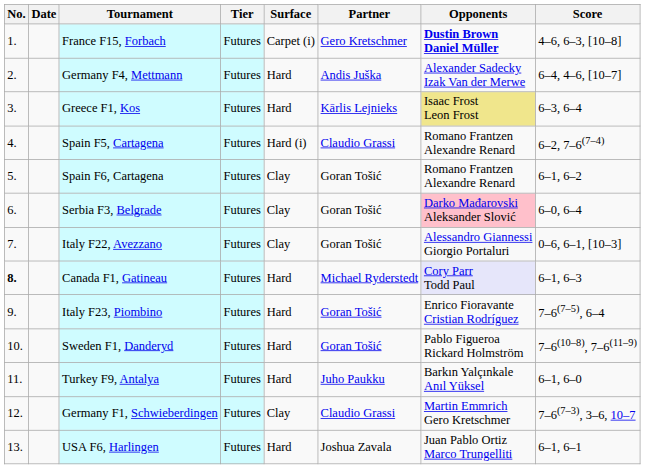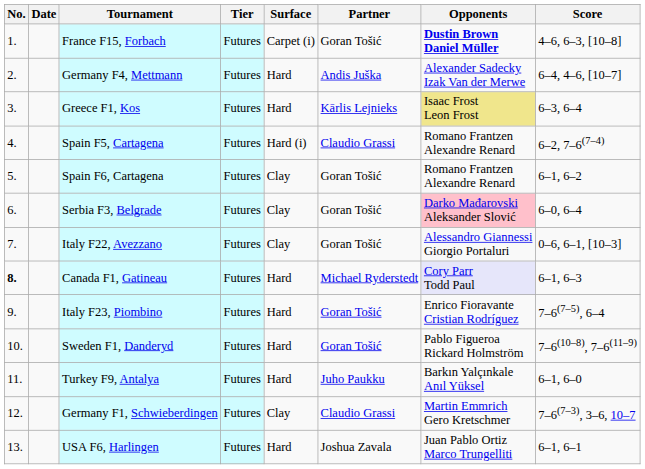France F15, Forbach | Partner: Gero Kretschmer -> Goran Tošić
